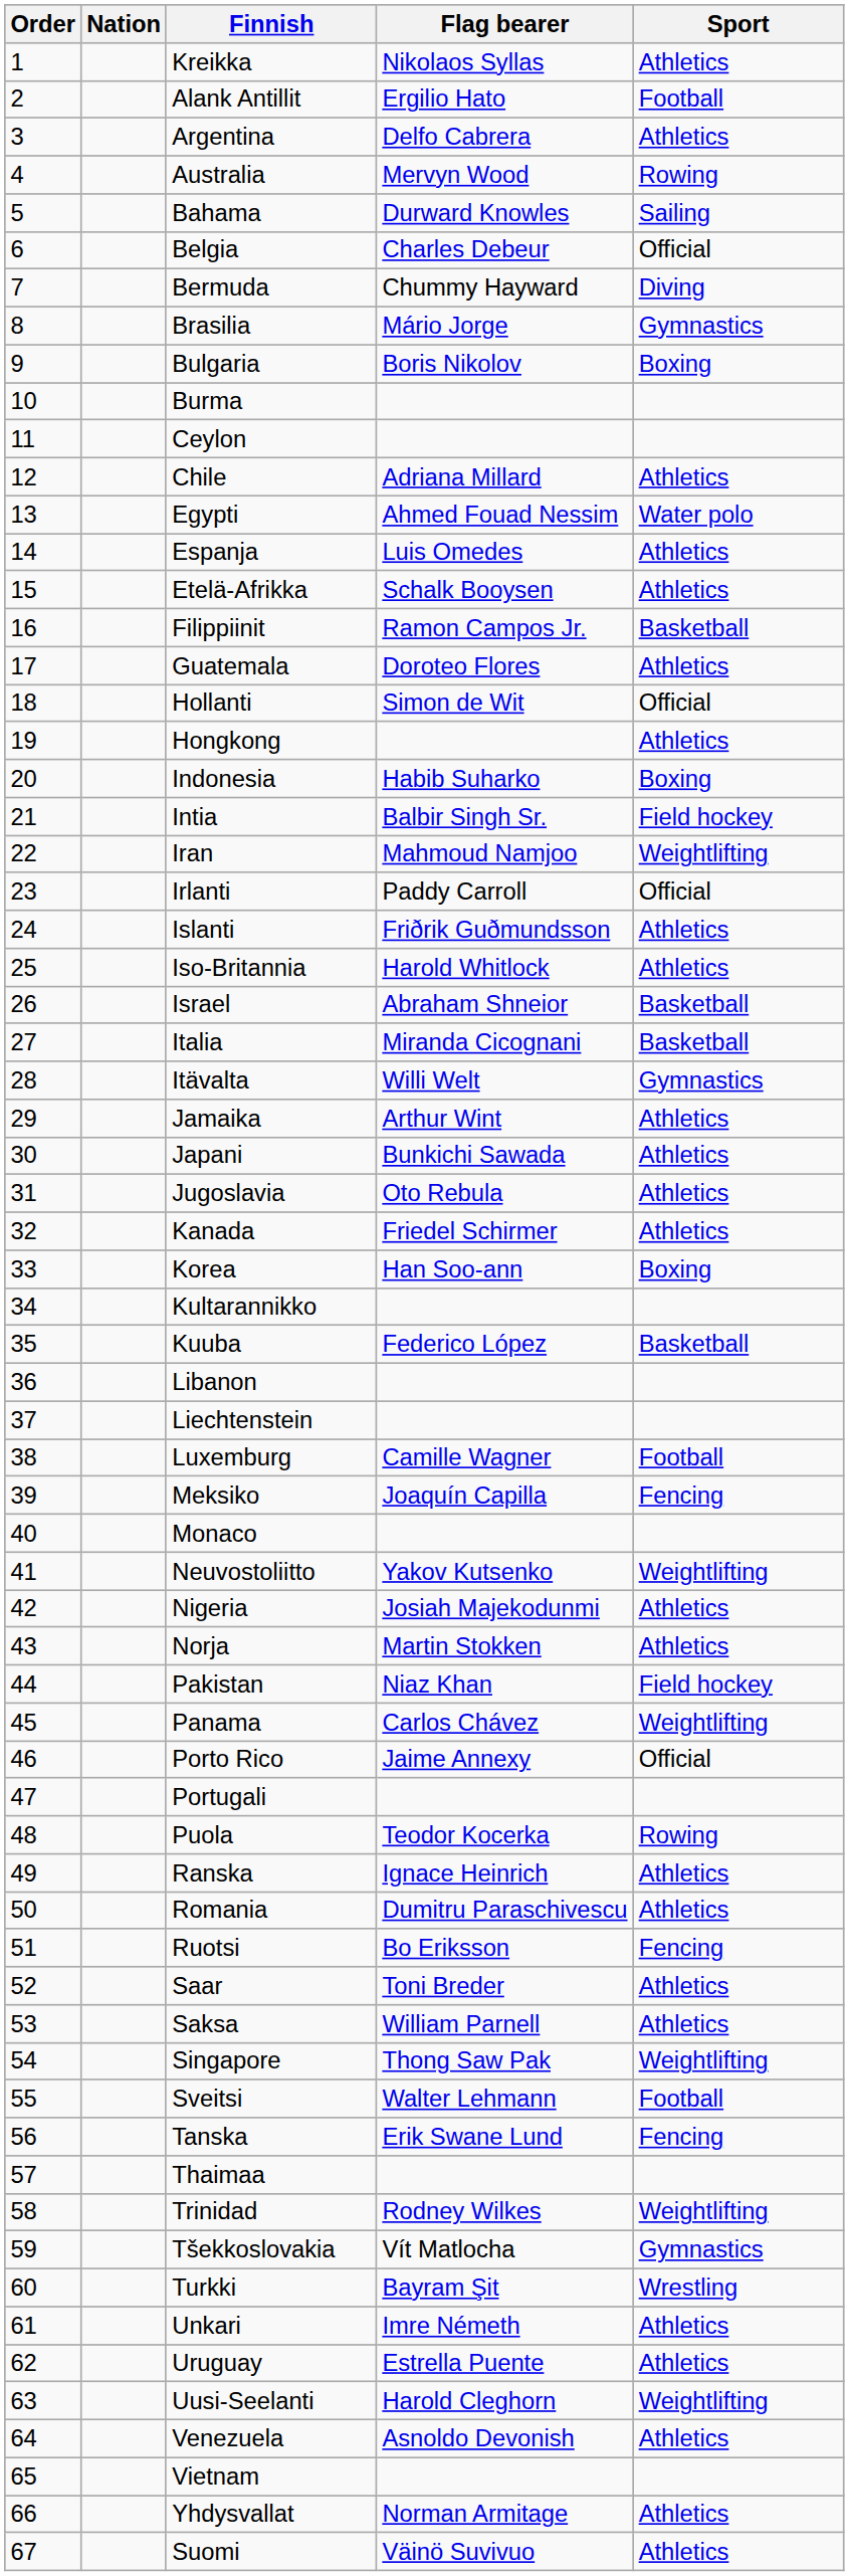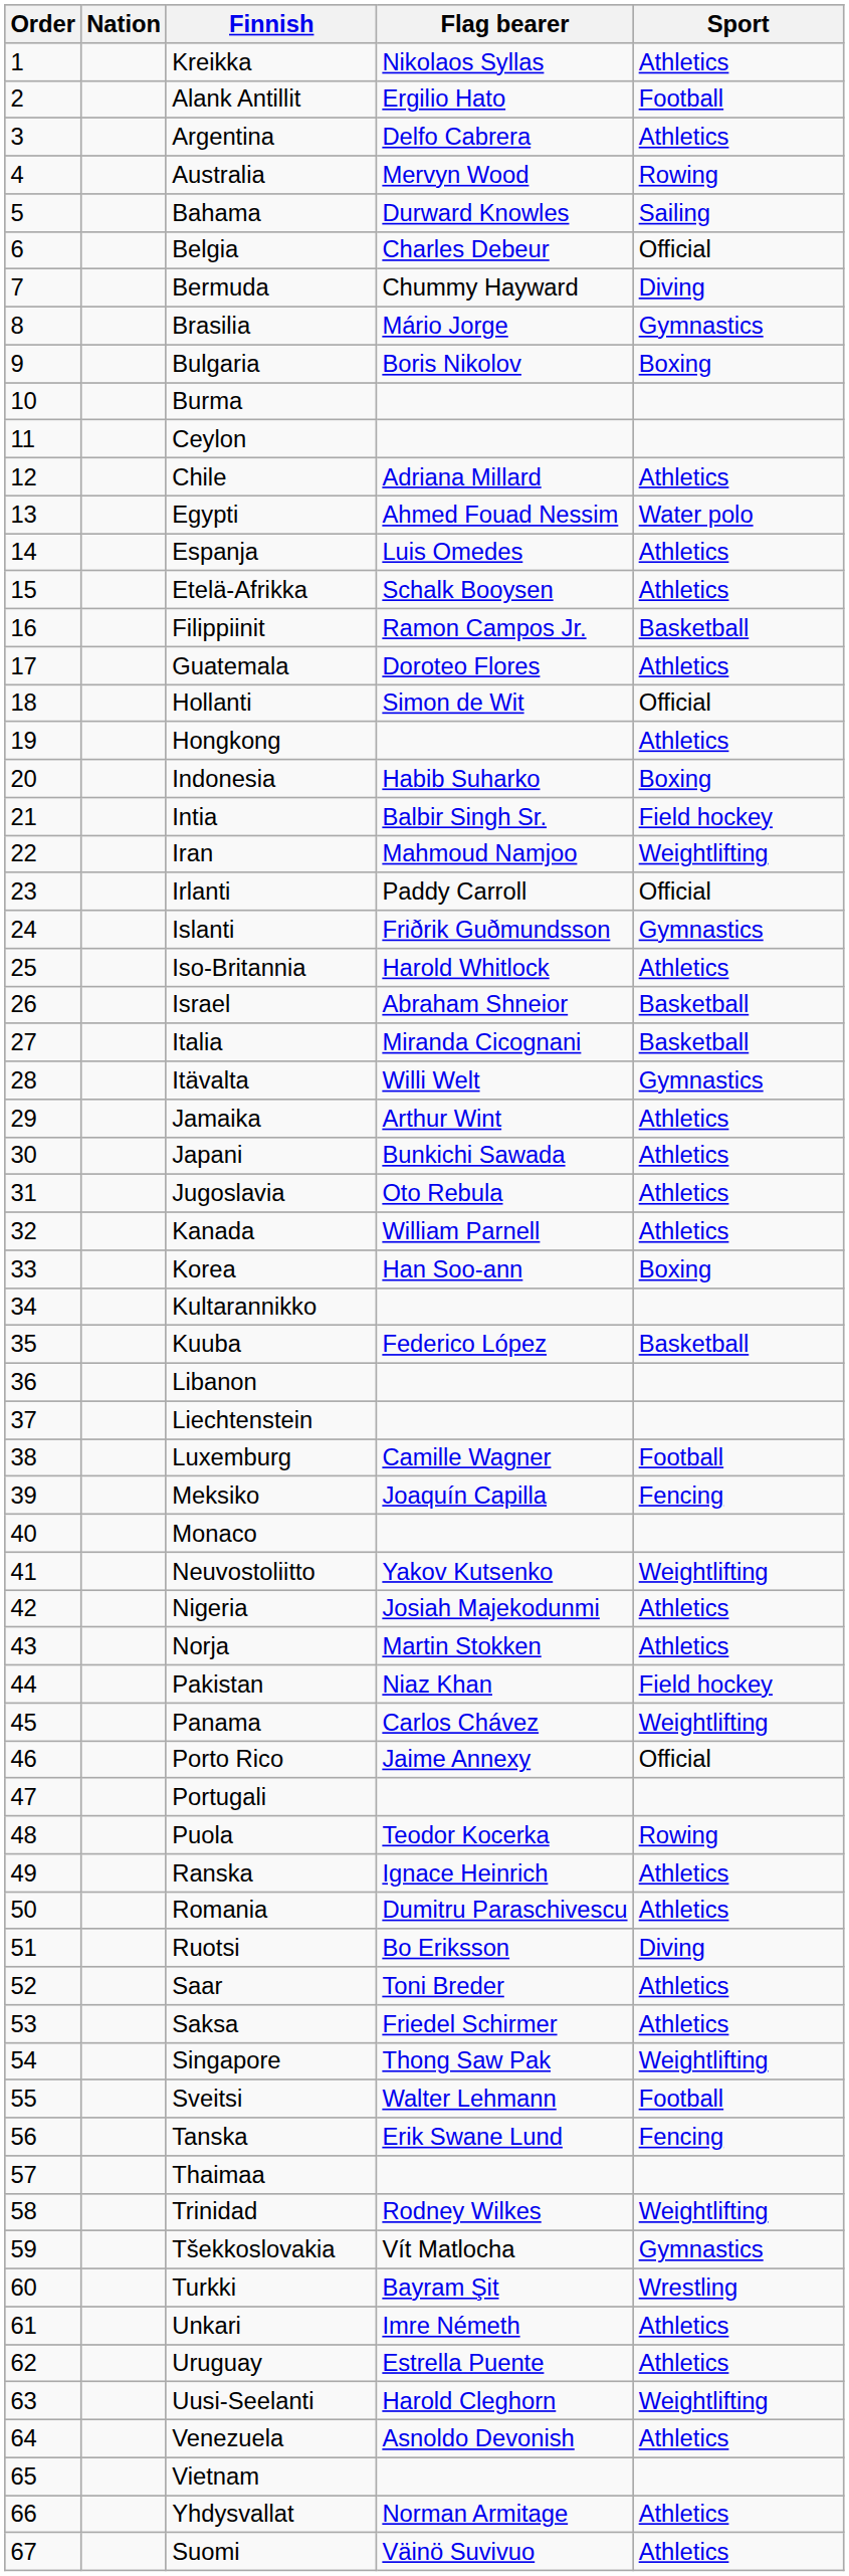Islanti | Sport: Athletics -> Gymnastics
Kanada | Flag bearer: Friedel Schirmer -> William Parnell
Ruotsi | Sport: Fencing -> Diving
Saksa | Flag bearer: William Parnell -> Friedel Schirmer
